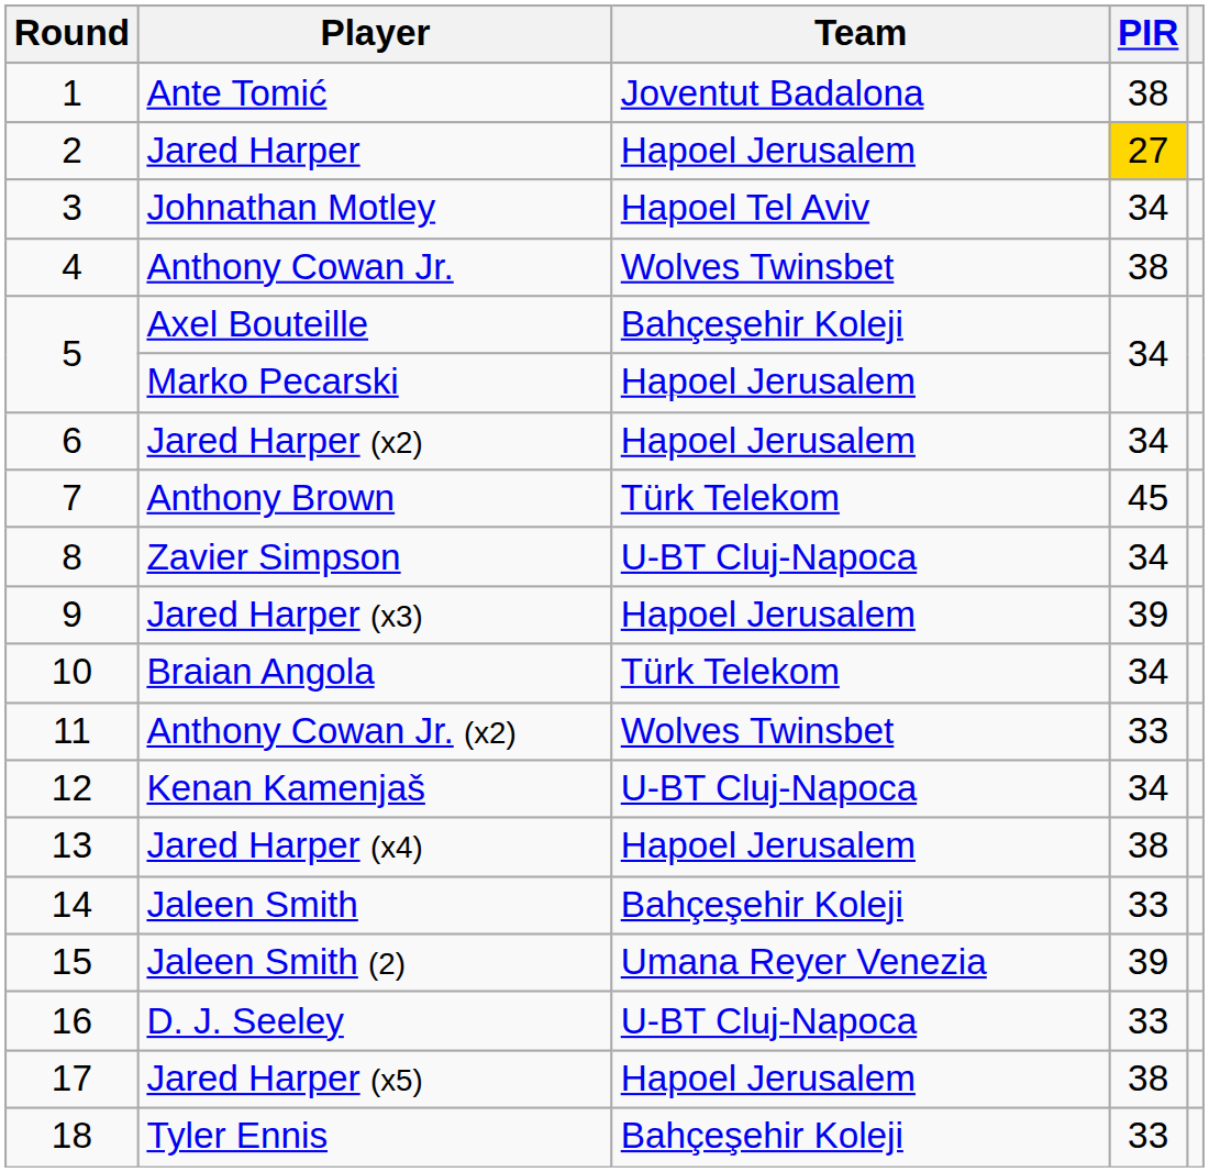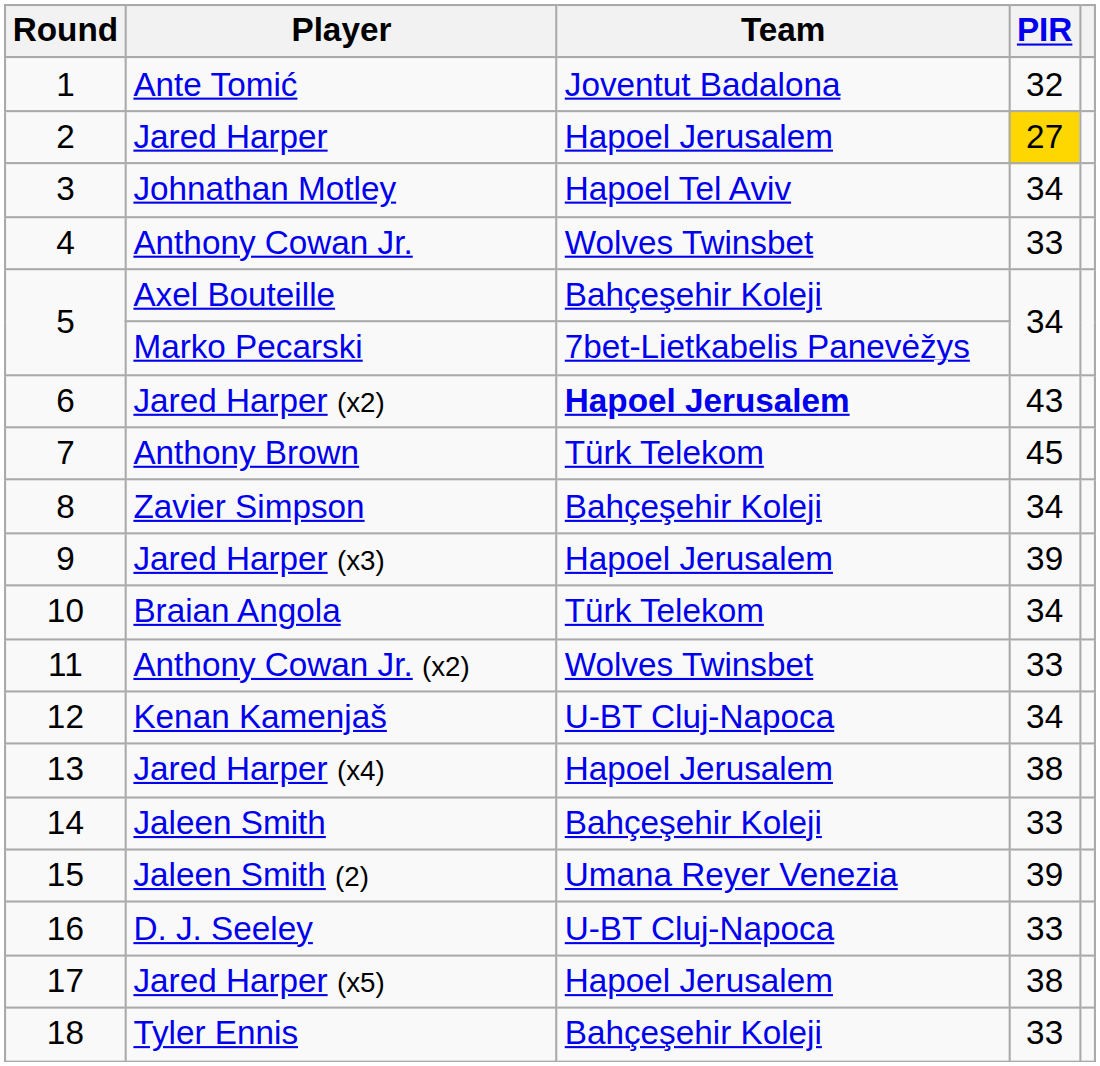Ante Tomić | PIR: 38 -> 32
Anthony Cowan Jr. | PIR: 38 -> 33
Marko Pecarski | Team: Hapoel Jerusalem -> 7bet-Lietkabelis Panevėžys
Jared Harper (x2) | Team: normal -> bold
Jared Harper (x2) | PIR: 34 -> 43
Zavier Simpson | Team: U-BT Cluj-Napoca -> Bahçeşehir Koleji
